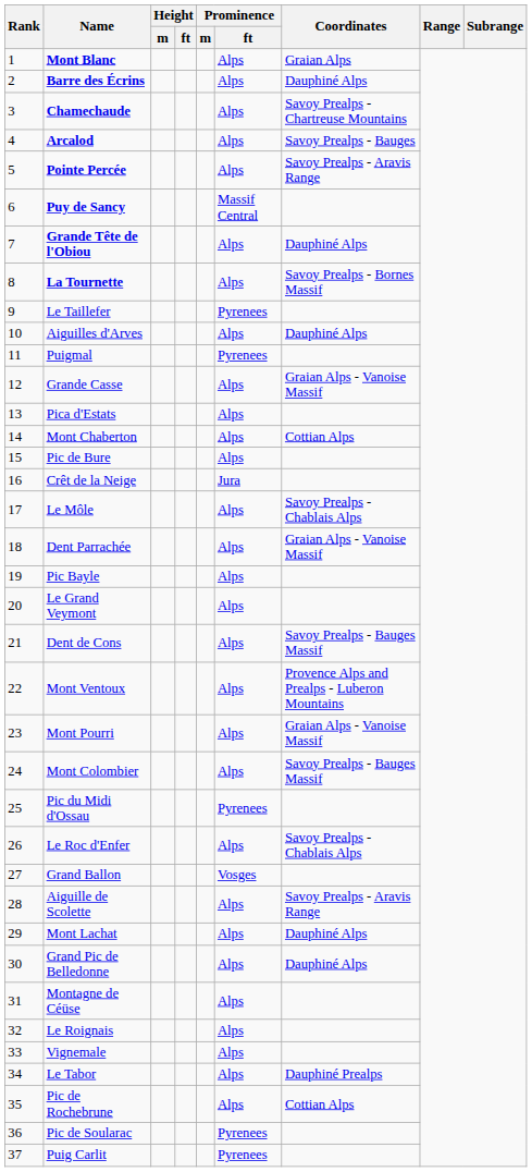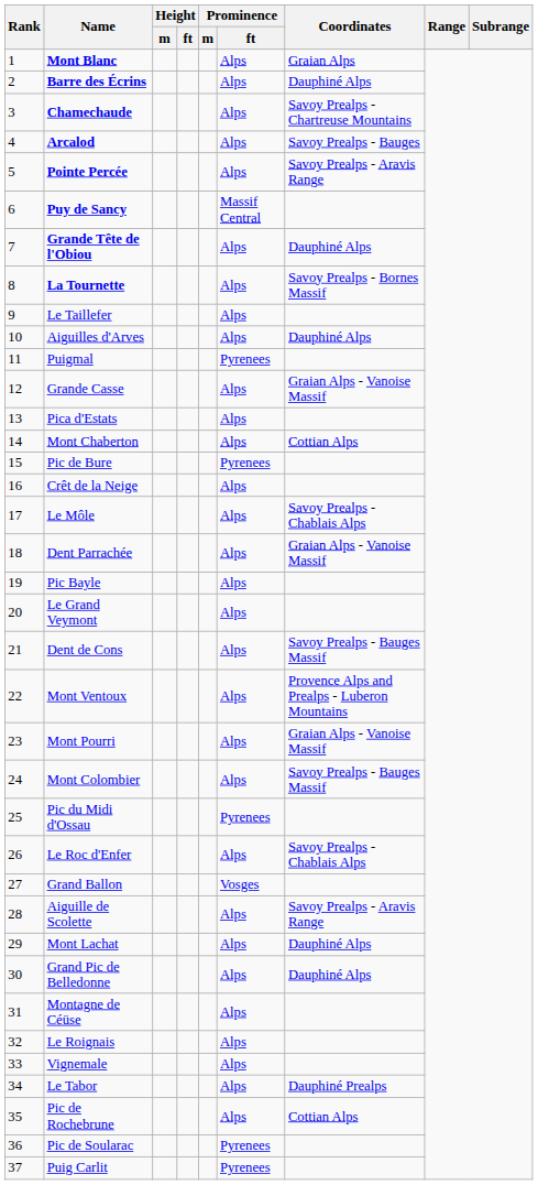Le Taillefer | Prominence / ft: Pyrenees -> Alps
Pic de Bure | Prominence / ft: Alps -> Pyrenees
Crêt de la Neige | Prominence / ft: Jura -> Alps
